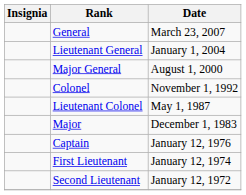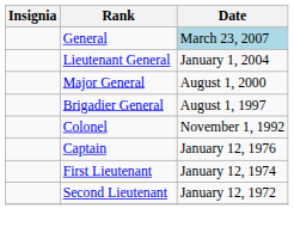General | Date: no background -> lightblue background
+ row: Brigadier General | August 1, 1997
- row: Lieutenant Colonel | May 1, 1987
- row: Major | December 1, 1983
